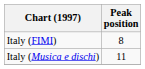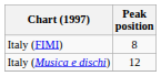Italy (Musica e dischi) | Peak position: 11 -> 12
